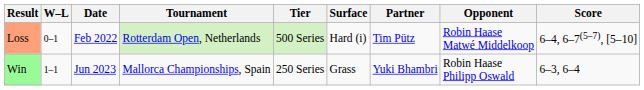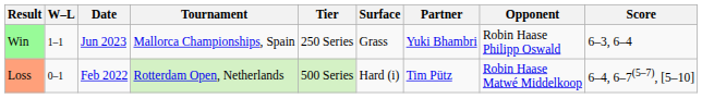rows swapped: Loss <-> Win
